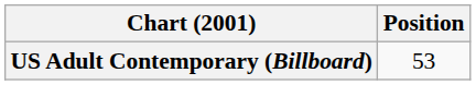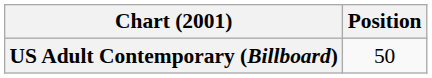US Adult Contemporary (Billboard) | Position: 53 -> 50
